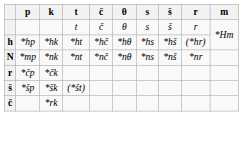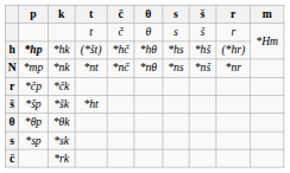*hk | p: normal -> bold
*hk | t: *ht -> (*št)
*šk | t: (*št) -> *ht
+ row: θ | *θp | *θk
+ row: s | *sp | *sk
